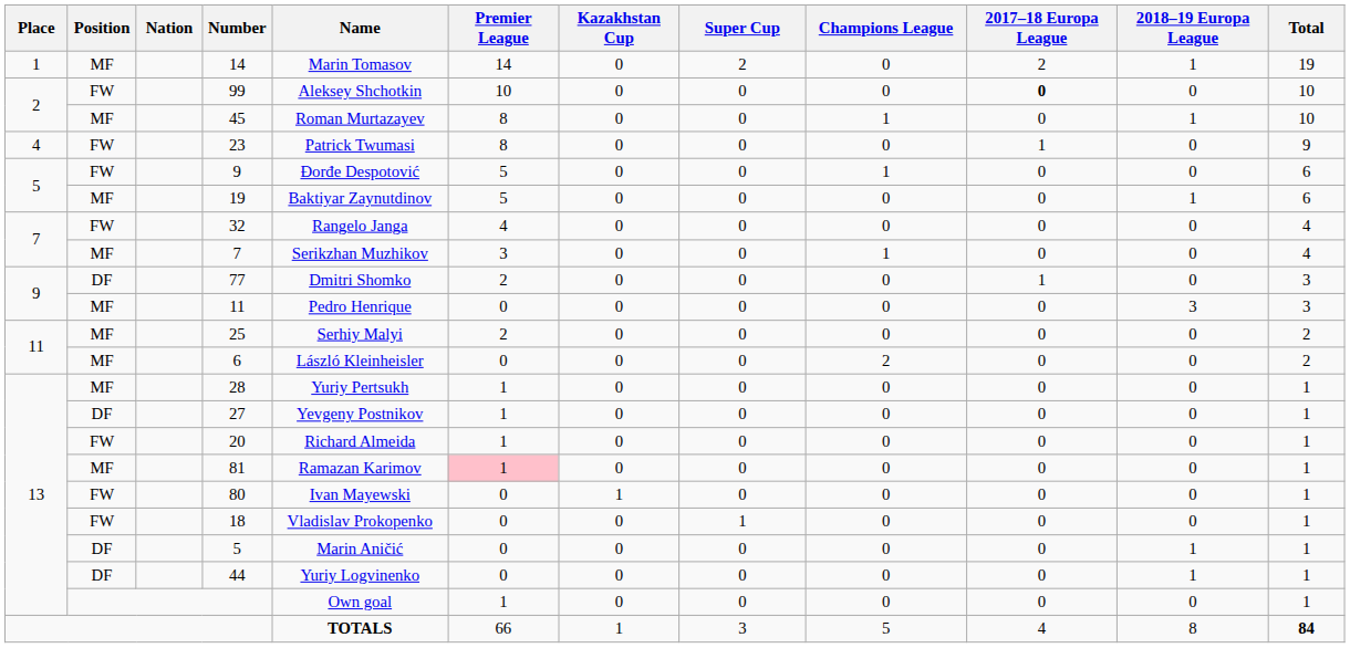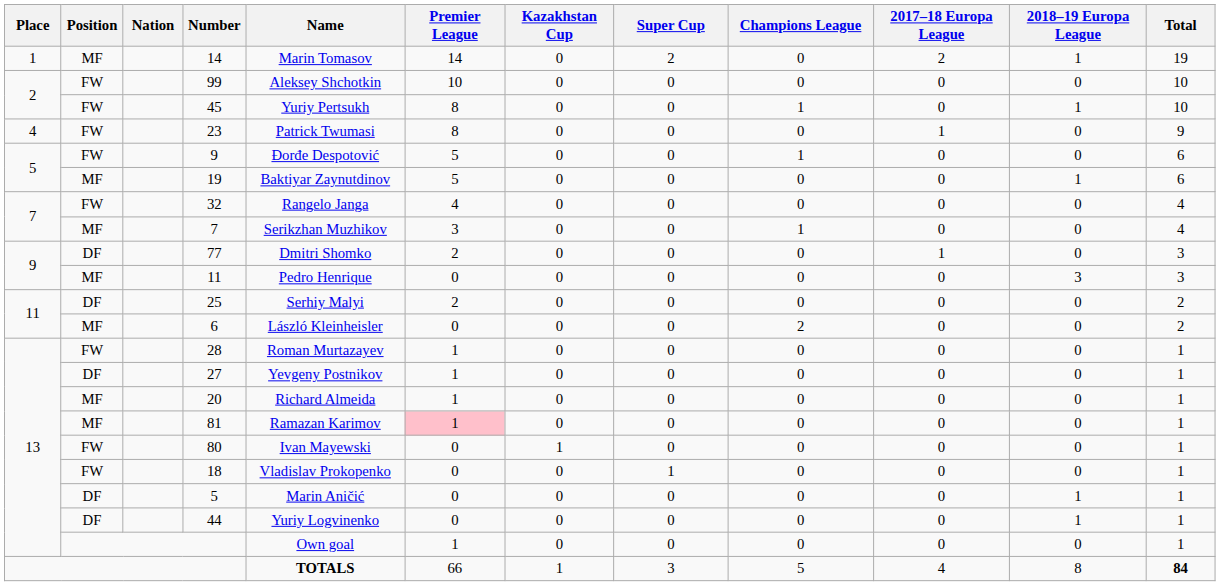99 | 2017–18 Europa League: bold -> normal
45 | Position: MF -> FW
45 | Name: Roman Murtazayev -> Yuriy Pertsukh
25 | Position: MF -> DF
28 | Position: MF -> FW
28 | Name: Yuriy Pertsukh -> Roman Murtazayev
20 | Position: FW -> MF
